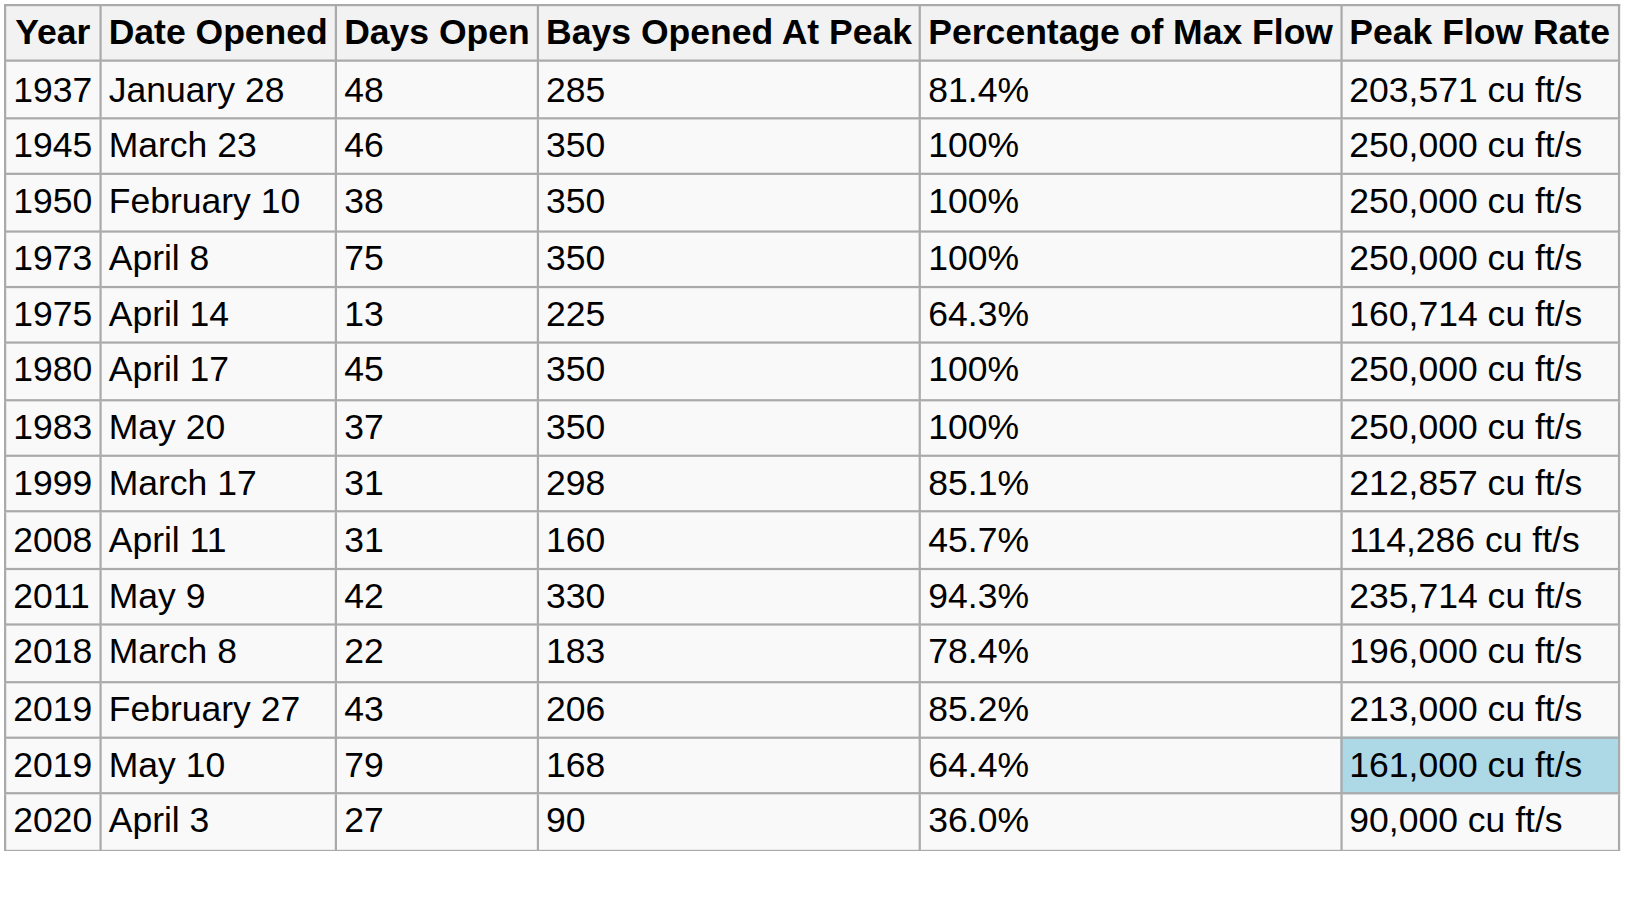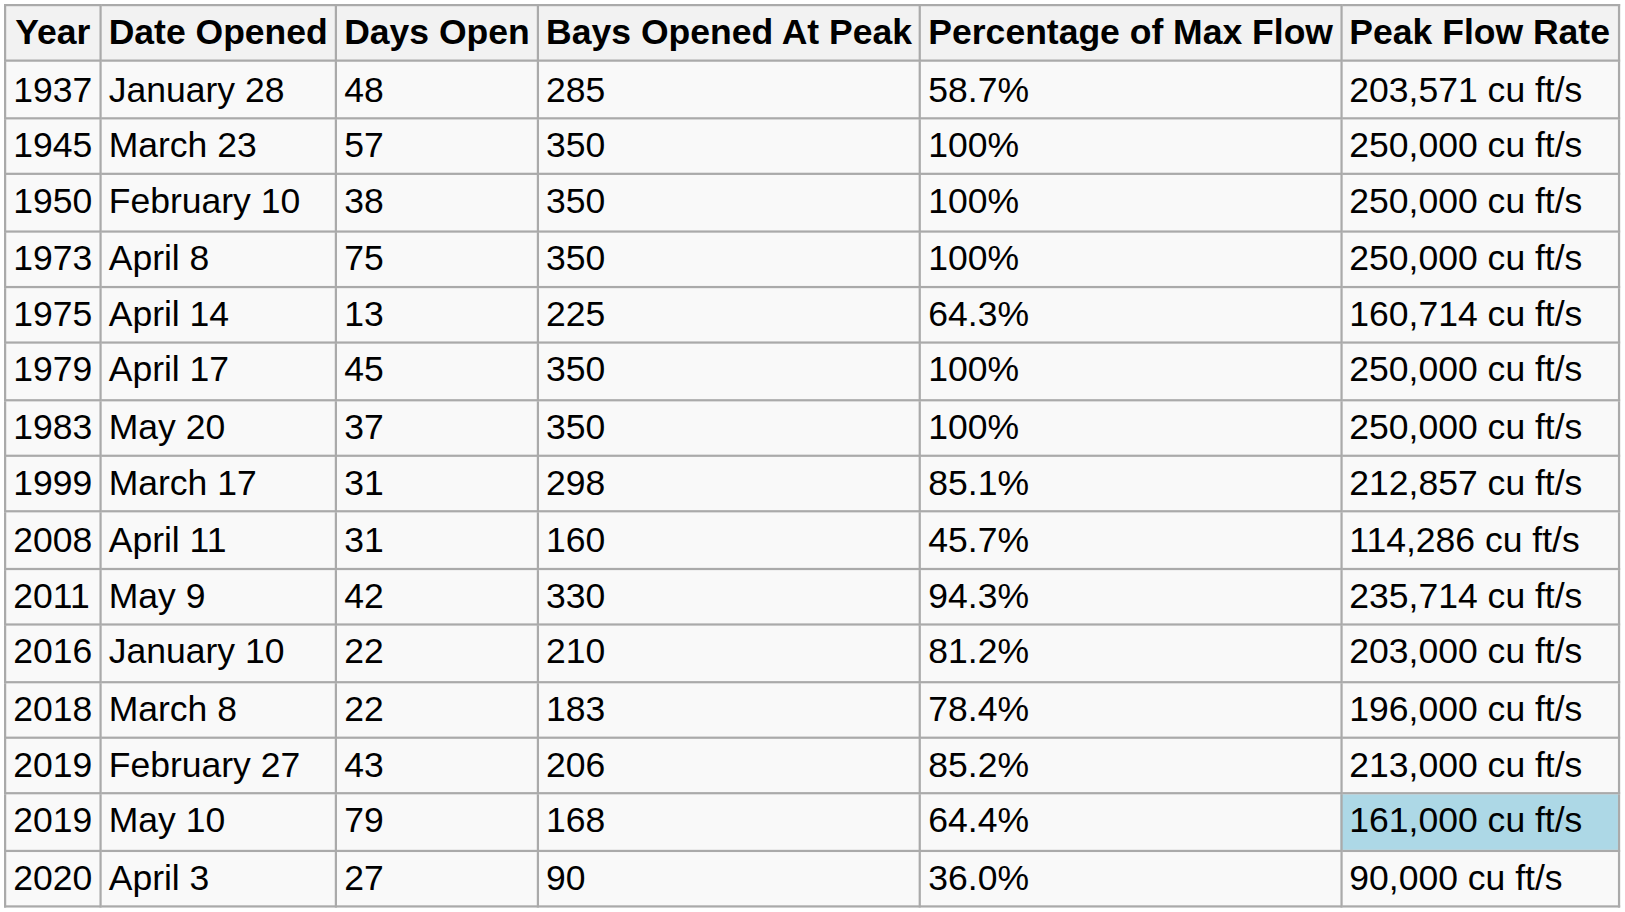January 28 | Percentage of Max Flow: 81.4% -> 58.7%
March 23 | Days Open: 46 -> 57
April 17 | Year: 1980 -> 1979
+ row: 2016 | January 10 | 22 | 210 | 81.2% | 203,000 cu ft/s
